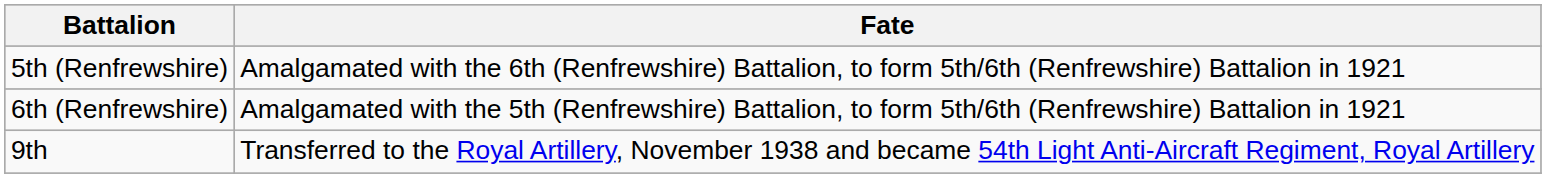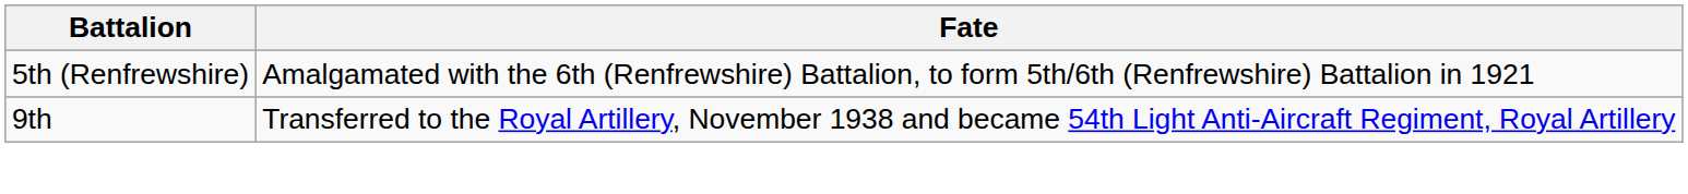- row: 6th (Renfrewshire) | Amalgamated with the 5th (Renfrewshire) Battalion, to form 5th/6th (Renfrewshire) Battalion in 1921
